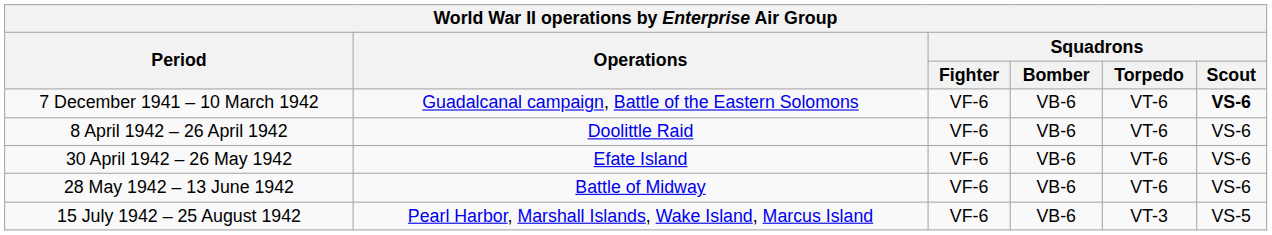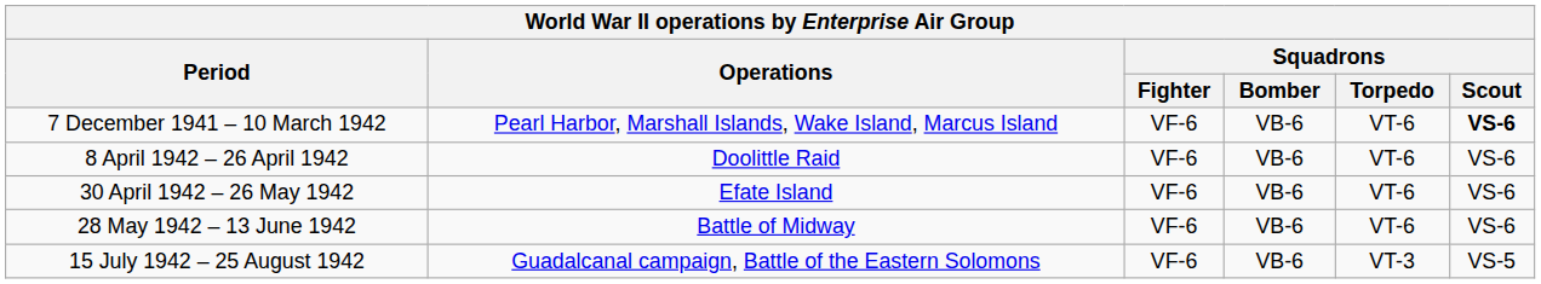7 December 1941 – 10 March 1942 | Operations: Guadalcanal campaign, Battle of the Eastern Solomons -> Pearl Harbor, Marshall Islands, Wake Island, Marcus Island
15 July 1942 – 25 August 1942 | Operations: Pearl Harbor, Marshall Islands, Wake Island, Marcus Island -> Guadalcanal campaign, Battle of the Eastern Solomons
